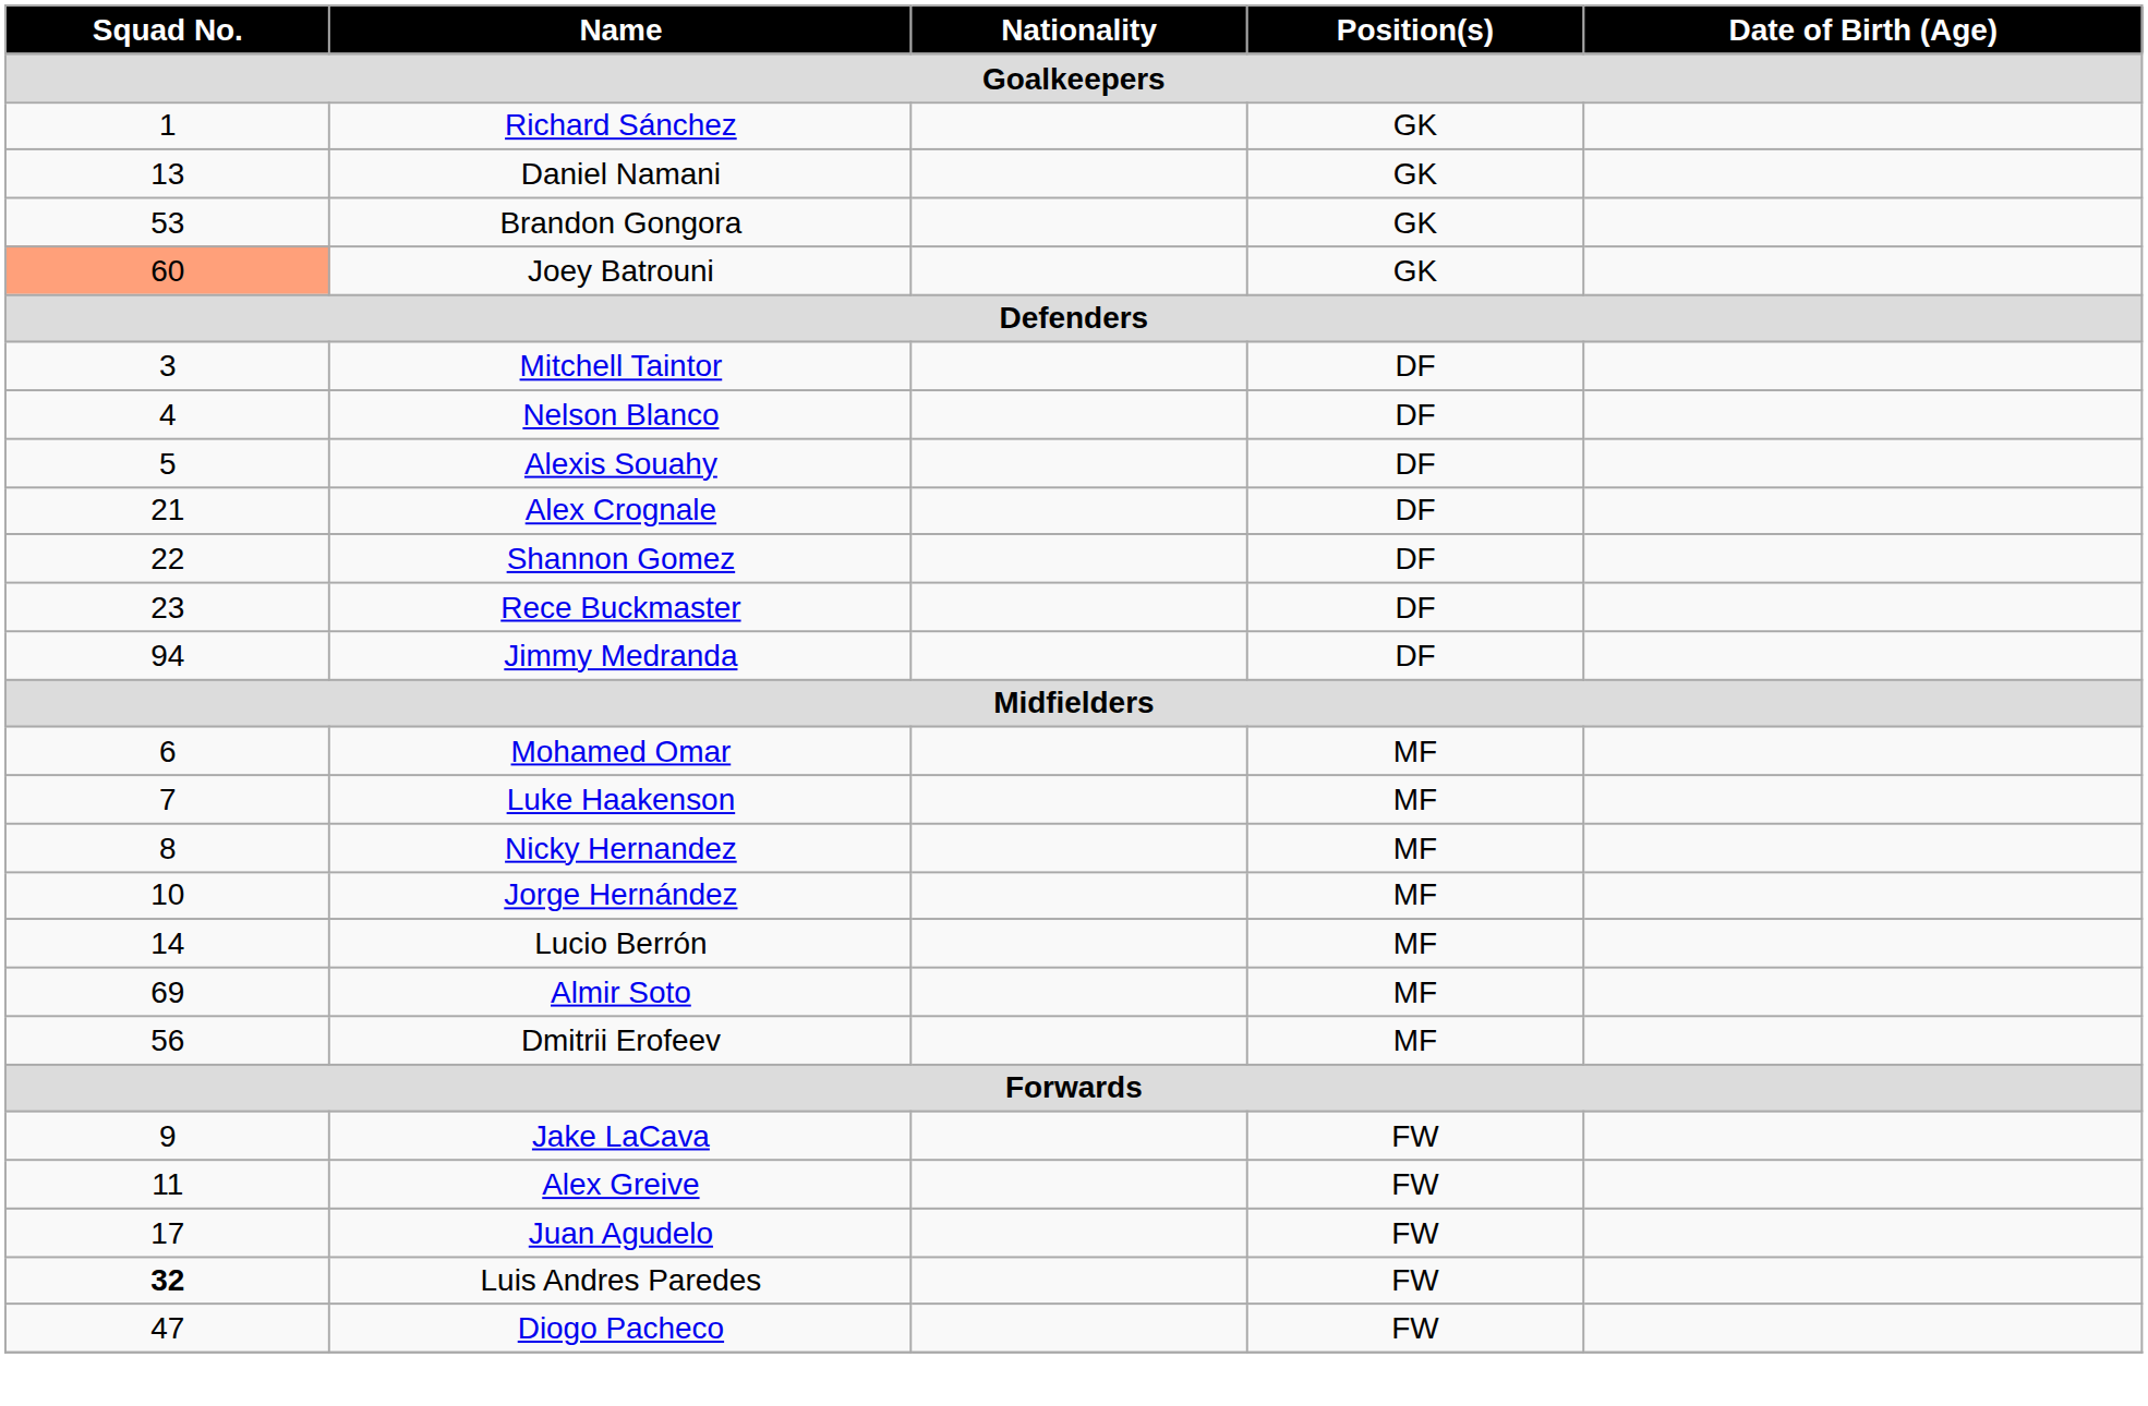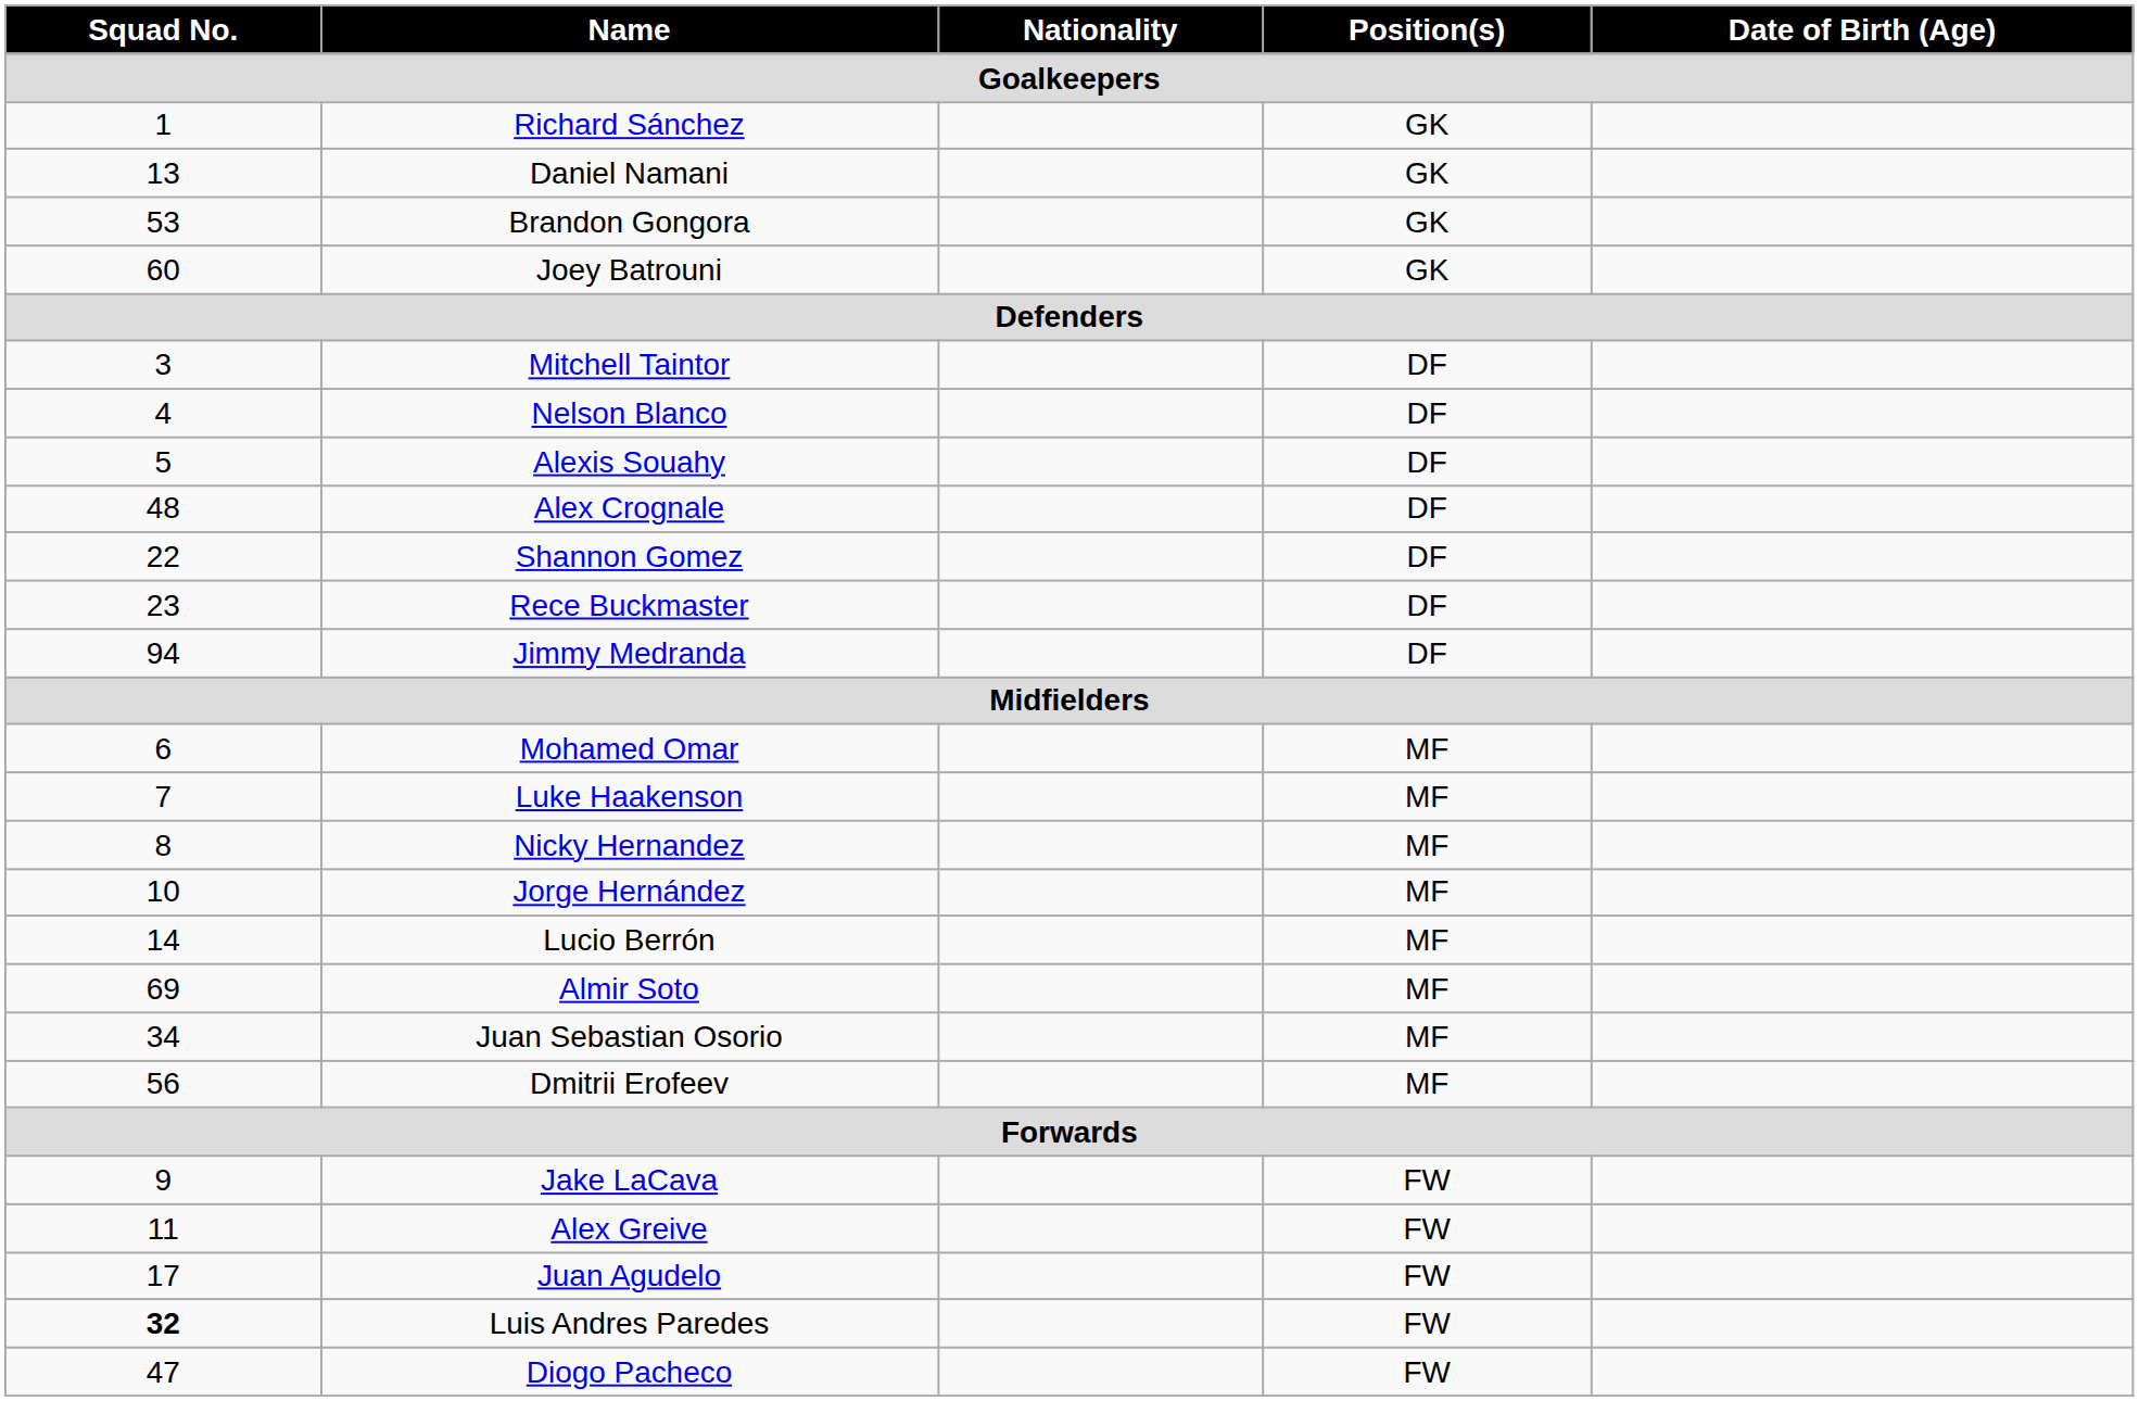Joey Batrouni | Squad No.: lightsalmon background -> no background
Alex Crognale | Squad No.: 21 -> 48
+ row: 34 | Juan Sebastian Osorio | MF
